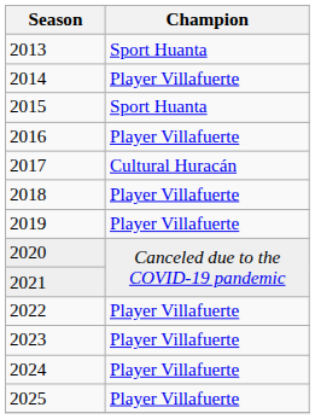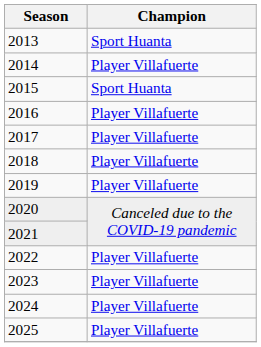2017 | Champion: Cultural Huracán -> Player Villafuerte
